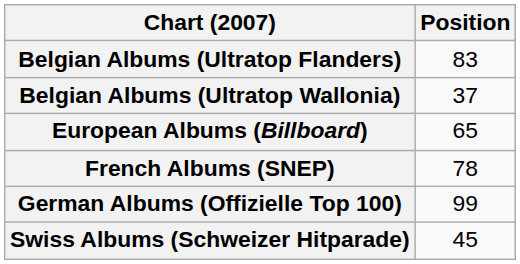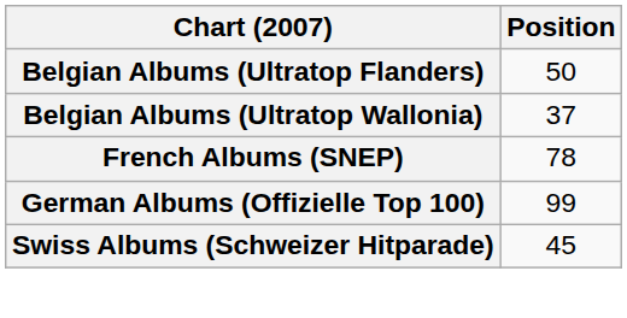Belgian Albums (Ultratop Flanders) | Position: 83 -> 50
- row: European Albums (Billboard) | 65
